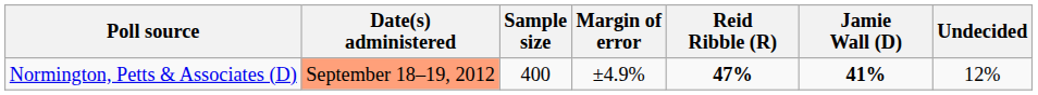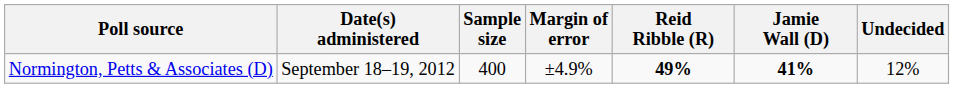Normington, Petts & Associates (D) | Date(s) administered: lightsalmon background -> no background
Normington, Petts & Associates (D) | Reid Ribble (R): 47% -> 49%
